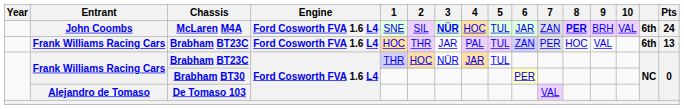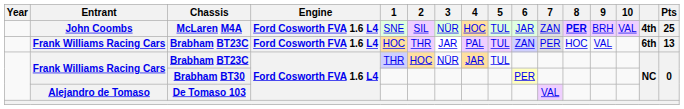McLaren M4A | 3: bold -> normal
McLaren M4A | column 15: 6th -> 4th
McLaren M4A | Pts: 24 -> 25
